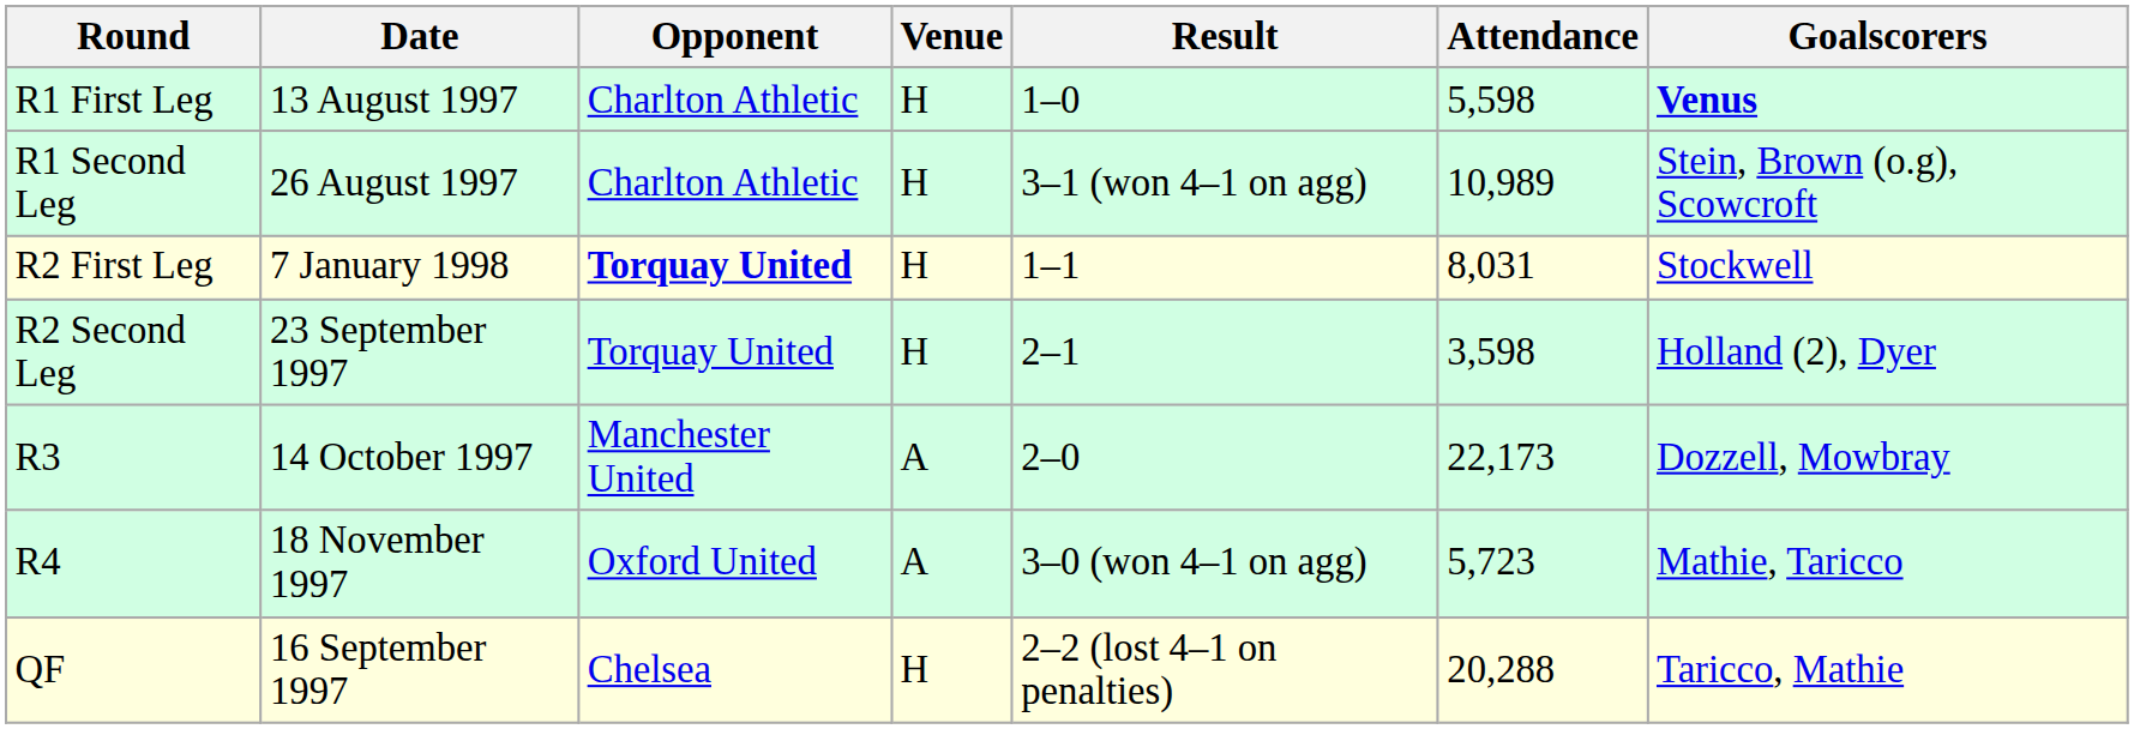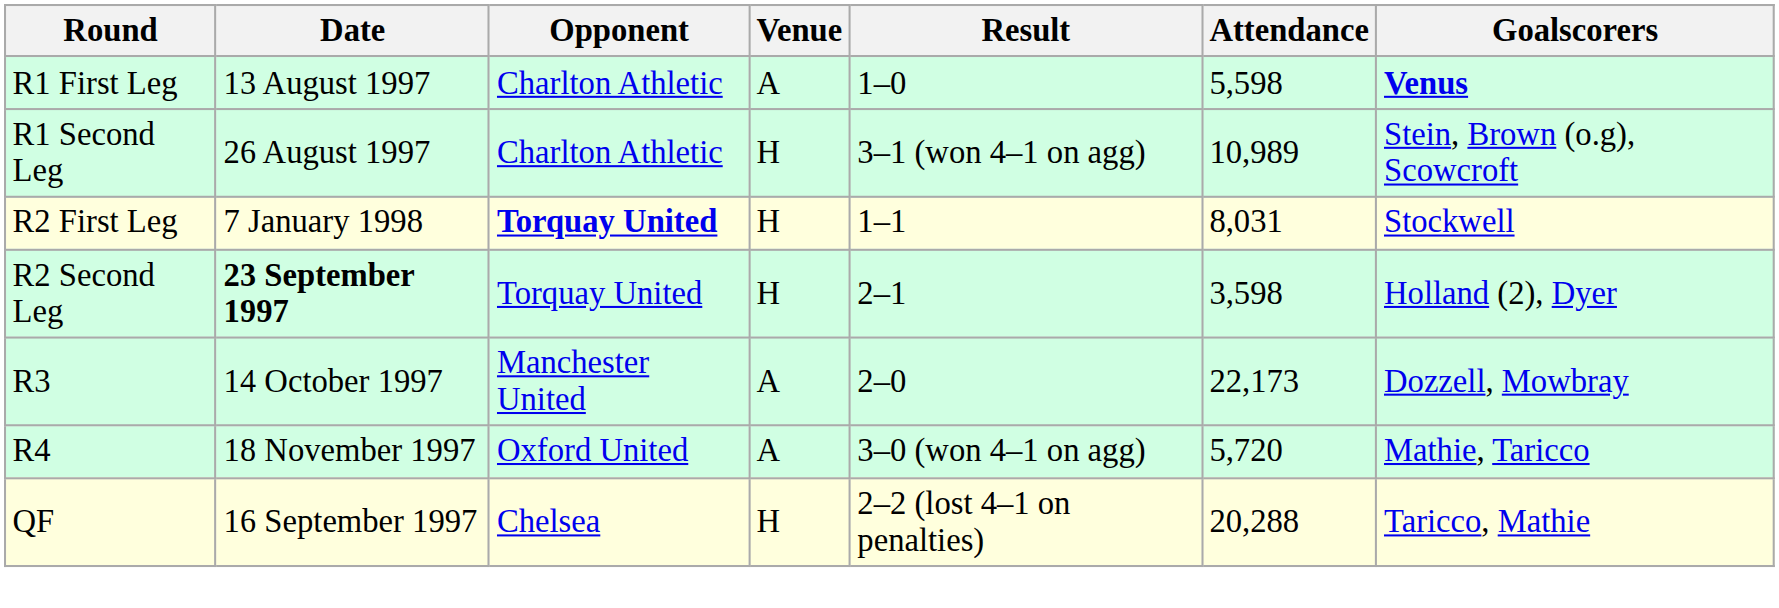R1 First Leg | Venue: H -> A
R2 Second Leg | Date: normal -> bold
R4 | Attendance: 5,723 -> 5,720
